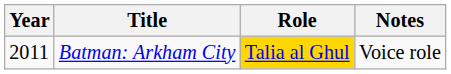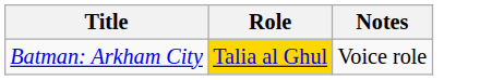- column: Year | 2011
